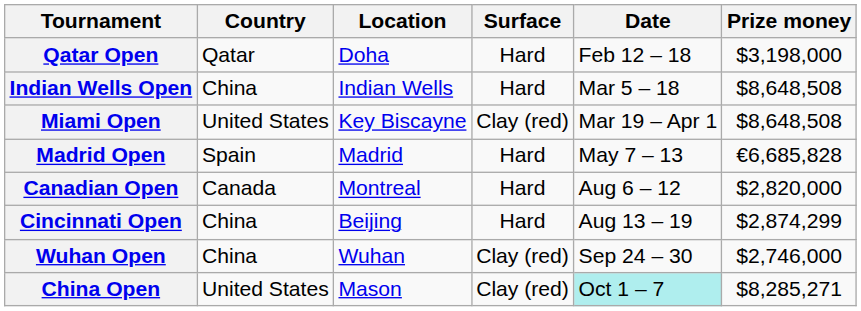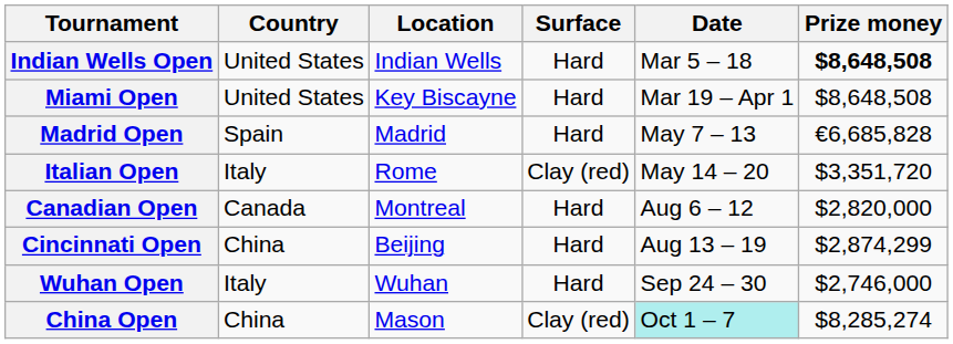- row: Qatar Open | Qatar | Doha | Hard | Feb 12 – 18 | $3,198,000
Indian Wells Open | Country: China -> United States
Indian Wells Open | Prize money: normal -> bold
Miami Open | Surface: Clay (red) -> Hard
+ row: Italian Open | Italy | Rome | Clay (red) | May 14 – 20 | $3,351,720
Wuhan Open | Country: China -> Italy
Wuhan Open | Surface: Clay (red) -> Hard
China Open | Country: United States -> China
China Open | Prize money: $8,285,271 -> $8,285,274
